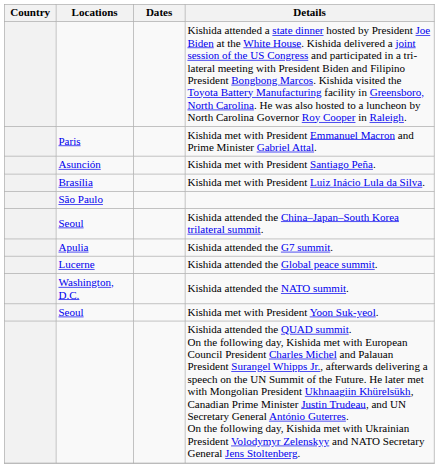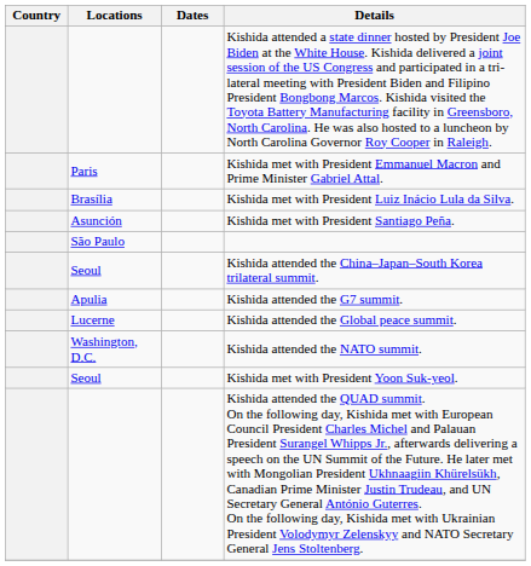rows swapped: Kishida met with President Luiz Inácio Lula da Silva. <-> Kishida met with President Santiago Peña.
